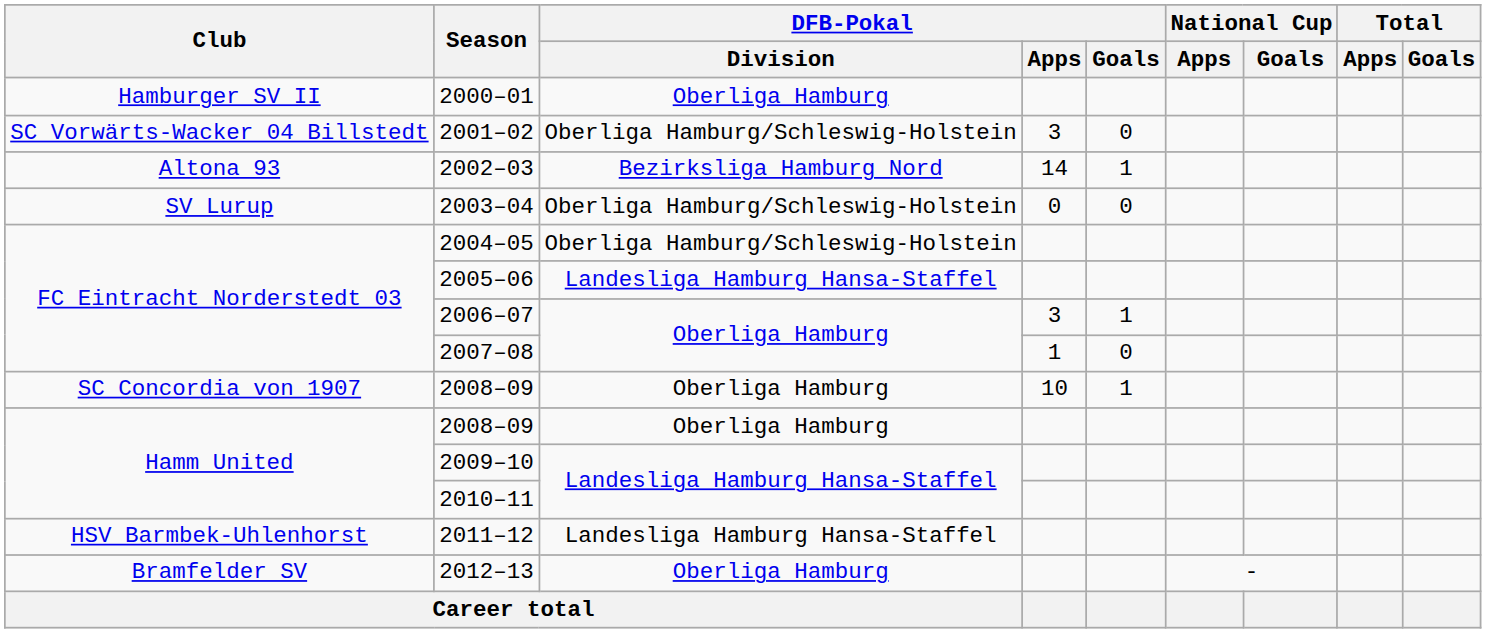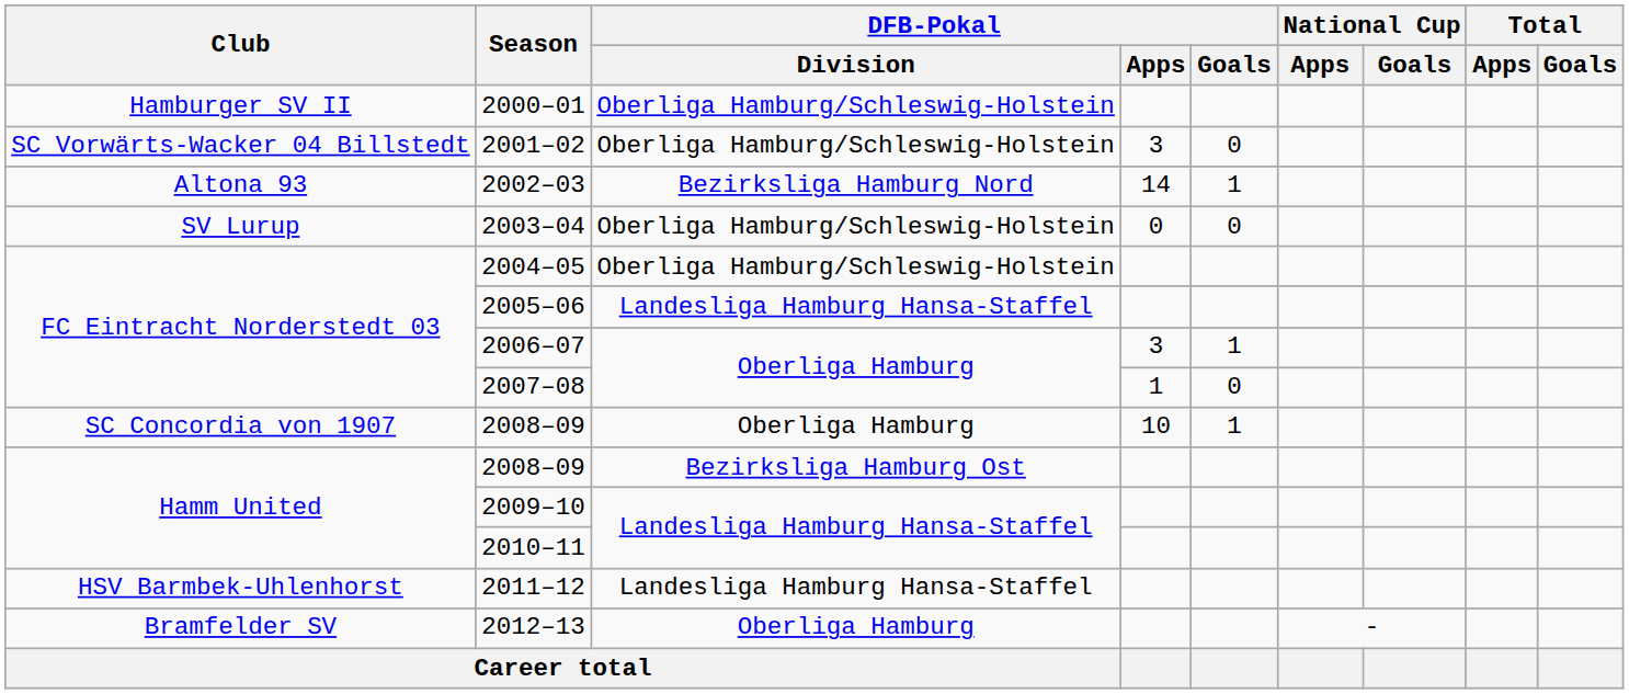2000–01 | DFB-Pokal / Division: Oberliga Hamburg -> Oberliga Hamburg/Schleswig-Holstein
Hamm United / 2008–09 | DFB-Pokal / Division: Oberliga Hamburg -> Bezirksliga Hamburg Ost
